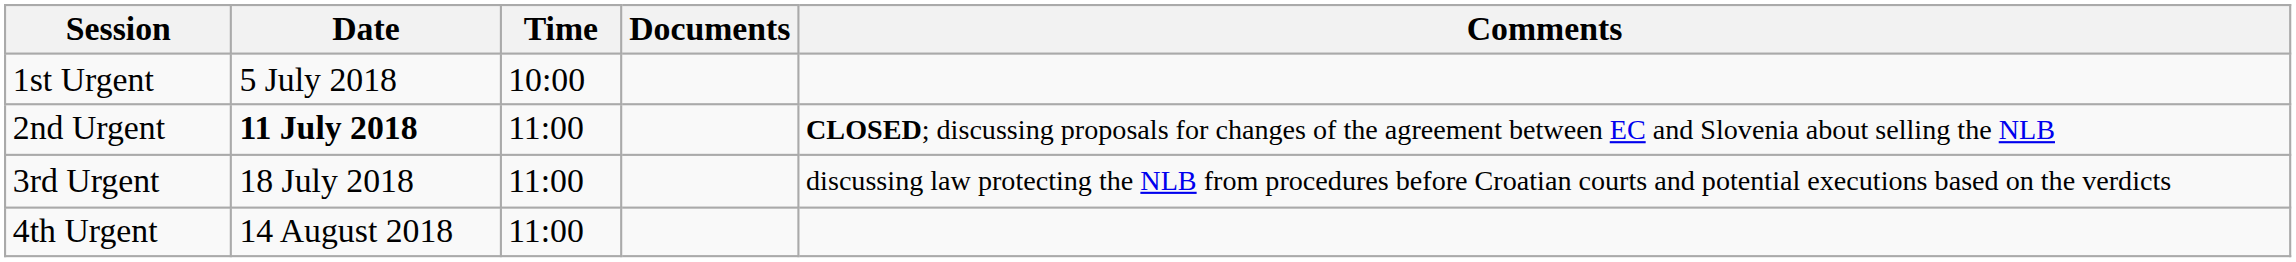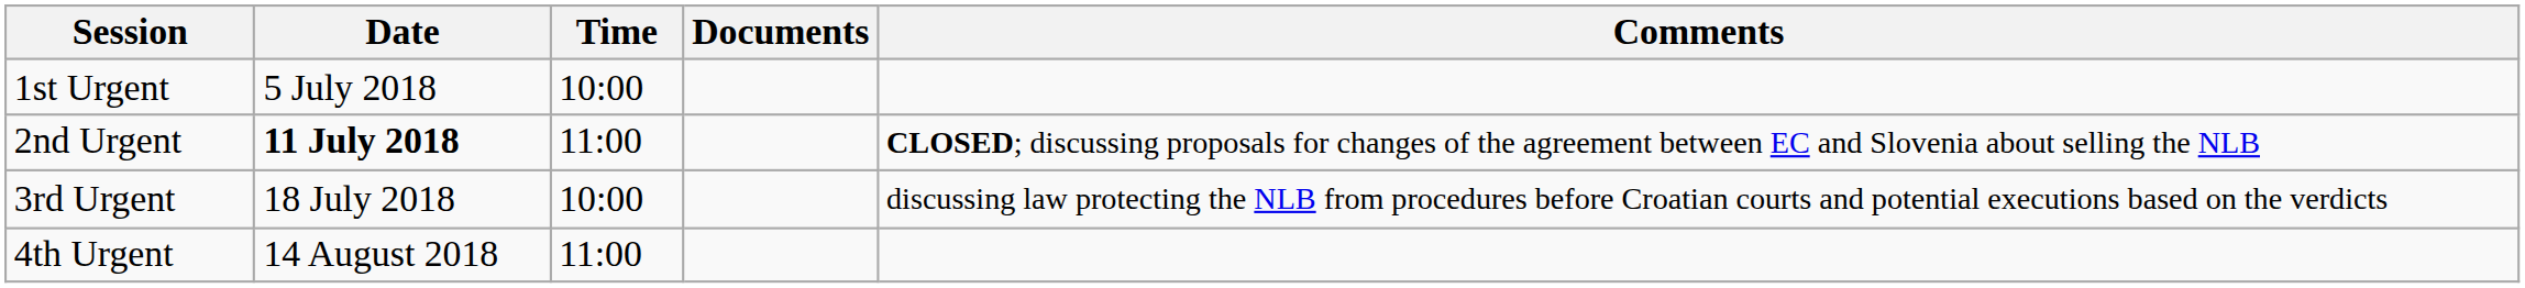3rd Urgent | Time: 11:00 -> 10:00
